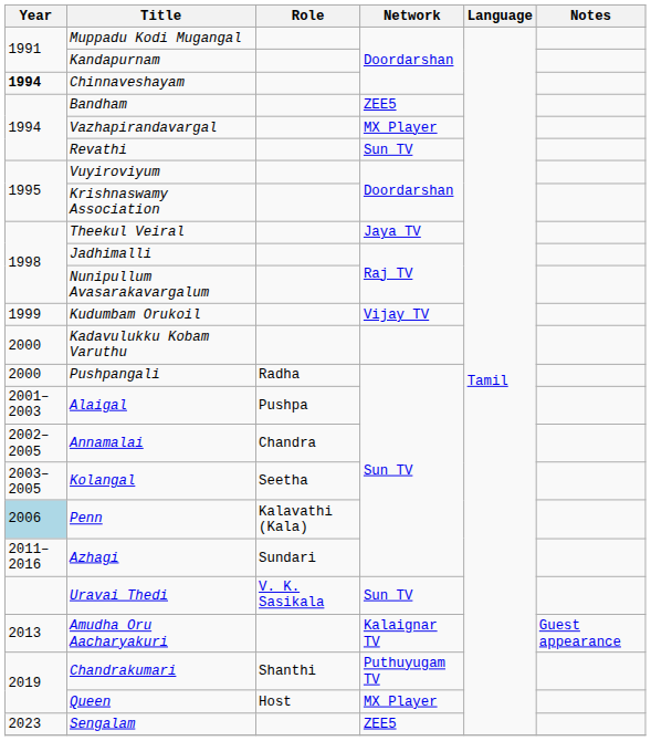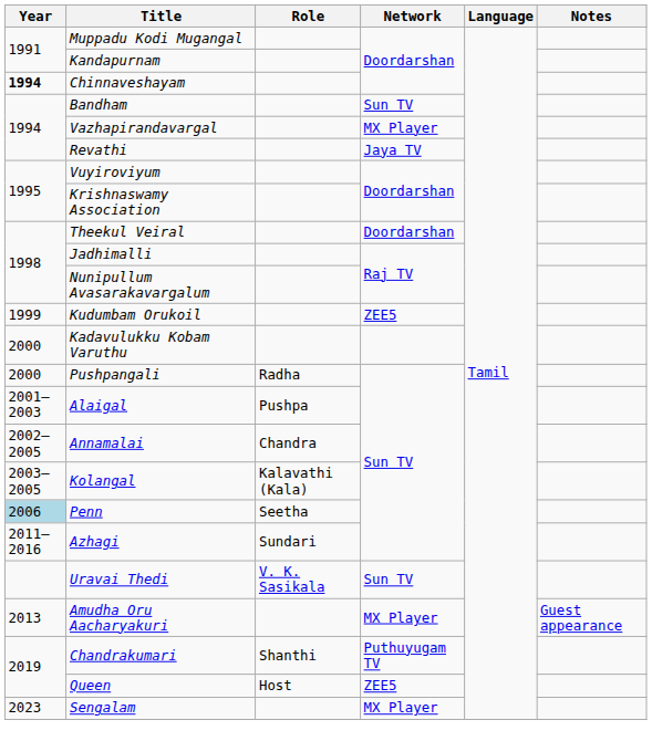Bandham | Network: ZEE5 -> Sun TV
Revathi | Network: Sun TV -> Jaya TV
Theekul Veiral | Network: Jaya TV -> Doordarshan
Kudumbam Orukoil | Network: Vijay TV -> ZEE5
Kolangal | Role: Seetha -> Kalavathi (Kala)
Penn | Role: Kalavathi (Kala) -> Seetha
Amudha Oru Aacharyakuri | Network: Kalaignar TV -> MX Player
Queen | Network: MX Player -> ZEE5
Sengalam | Network: ZEE5 -> MX Player
